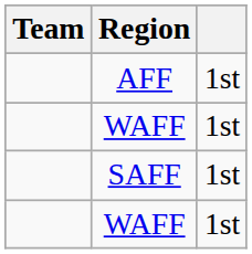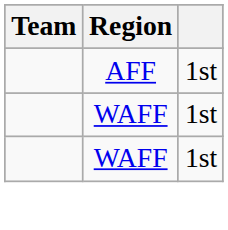- row: SAFF | 1st
